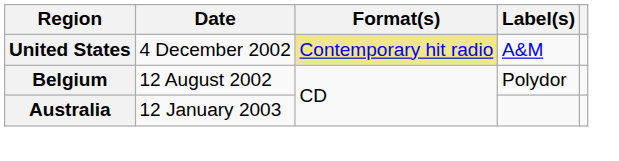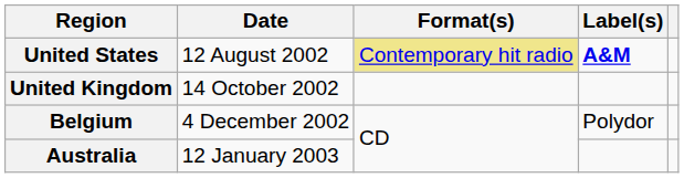United States | Date: 4 December 2002 -> 12 August 2002
United States | Label(s): normal -> bold
+ row: United Kingdom | 14 October 2002
Belgium | Date: 12 August 2002 -> 4 December 2002
